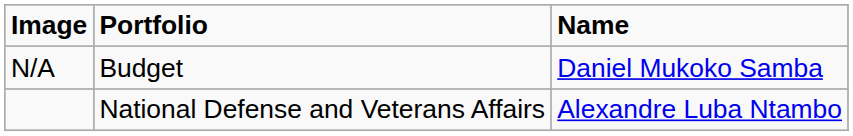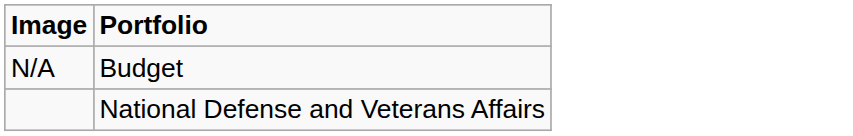- column: Name | Daniel Mukoko Samba | Alexandre Luba Ntambo
